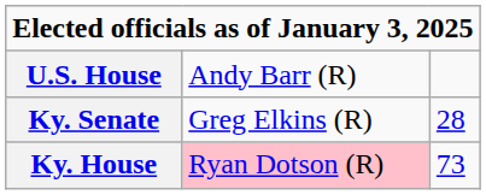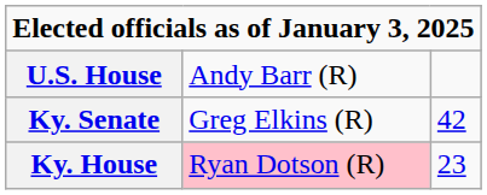Ky. Senate | column 3: 28 -> 42
Ky. House | column 3: 73 -> 23
